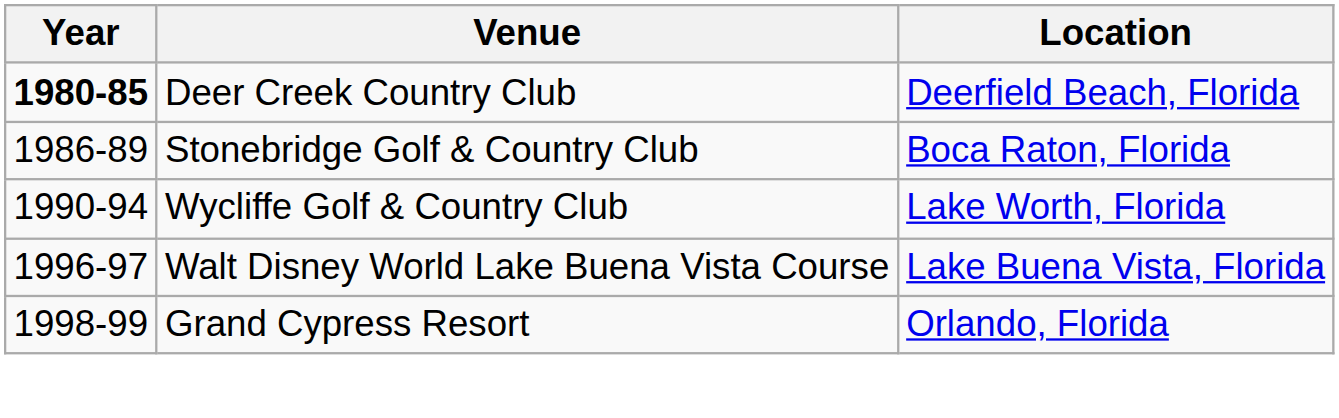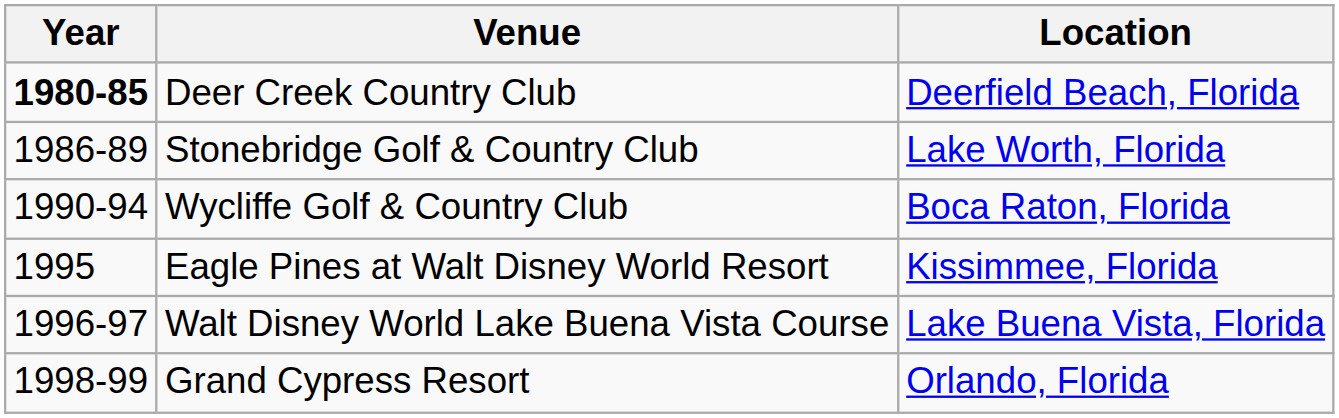Stonebridge Golf & Country Club | Location: Boca Raton, Florida -> Lake Worth, Florida
Wycliffe Golf & Country Club | Location: Lake Worth, Florida -> Boca Raton, Florida
+ row: 1995 | Eagle Pines at Walt Disney World Resort | Kissimmee, Florida
